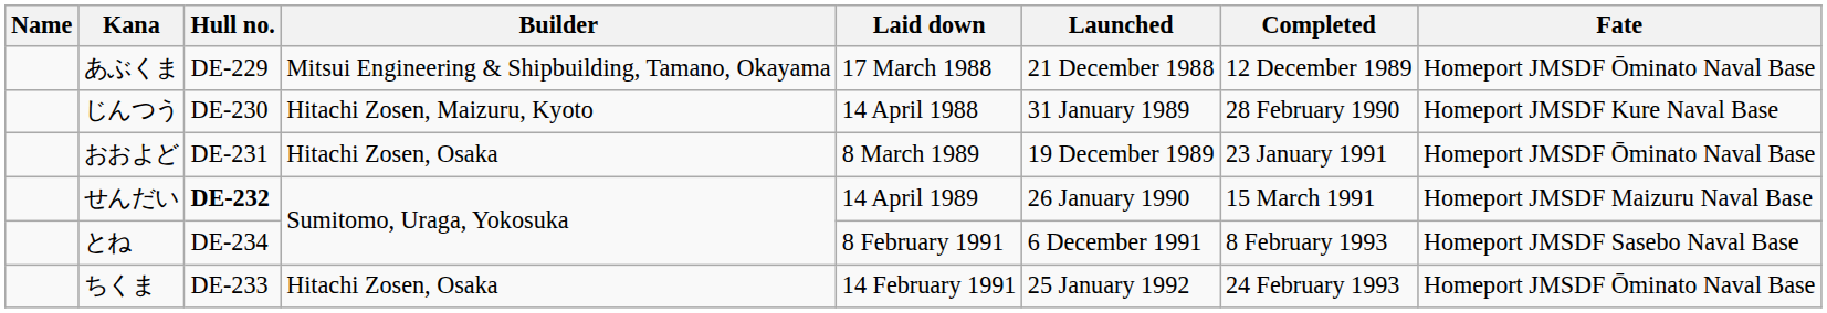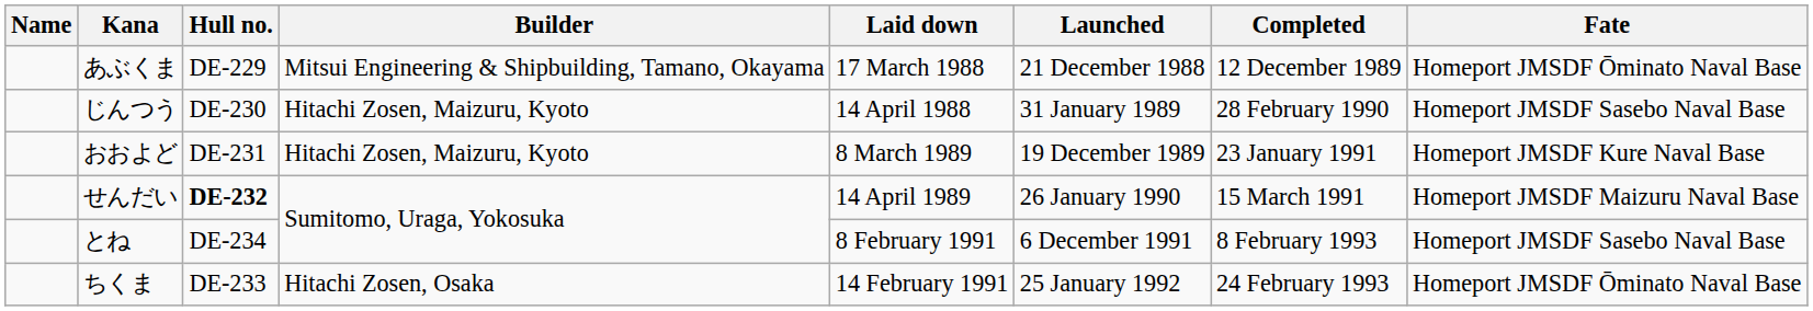じんつう | Fate: Homeport JMSDF Kure Naval Base -> Homeport JMSDF Sasebo Naval Base
おおよど | Builder: Hitachi Zosen, Osaka -> Hitachi Zosen, Maizuru, Kyoto
おおよど | Fate: Homeport JMSDF Ōminato Naval Base -> Homeport JMSDF Kure Naval Base
